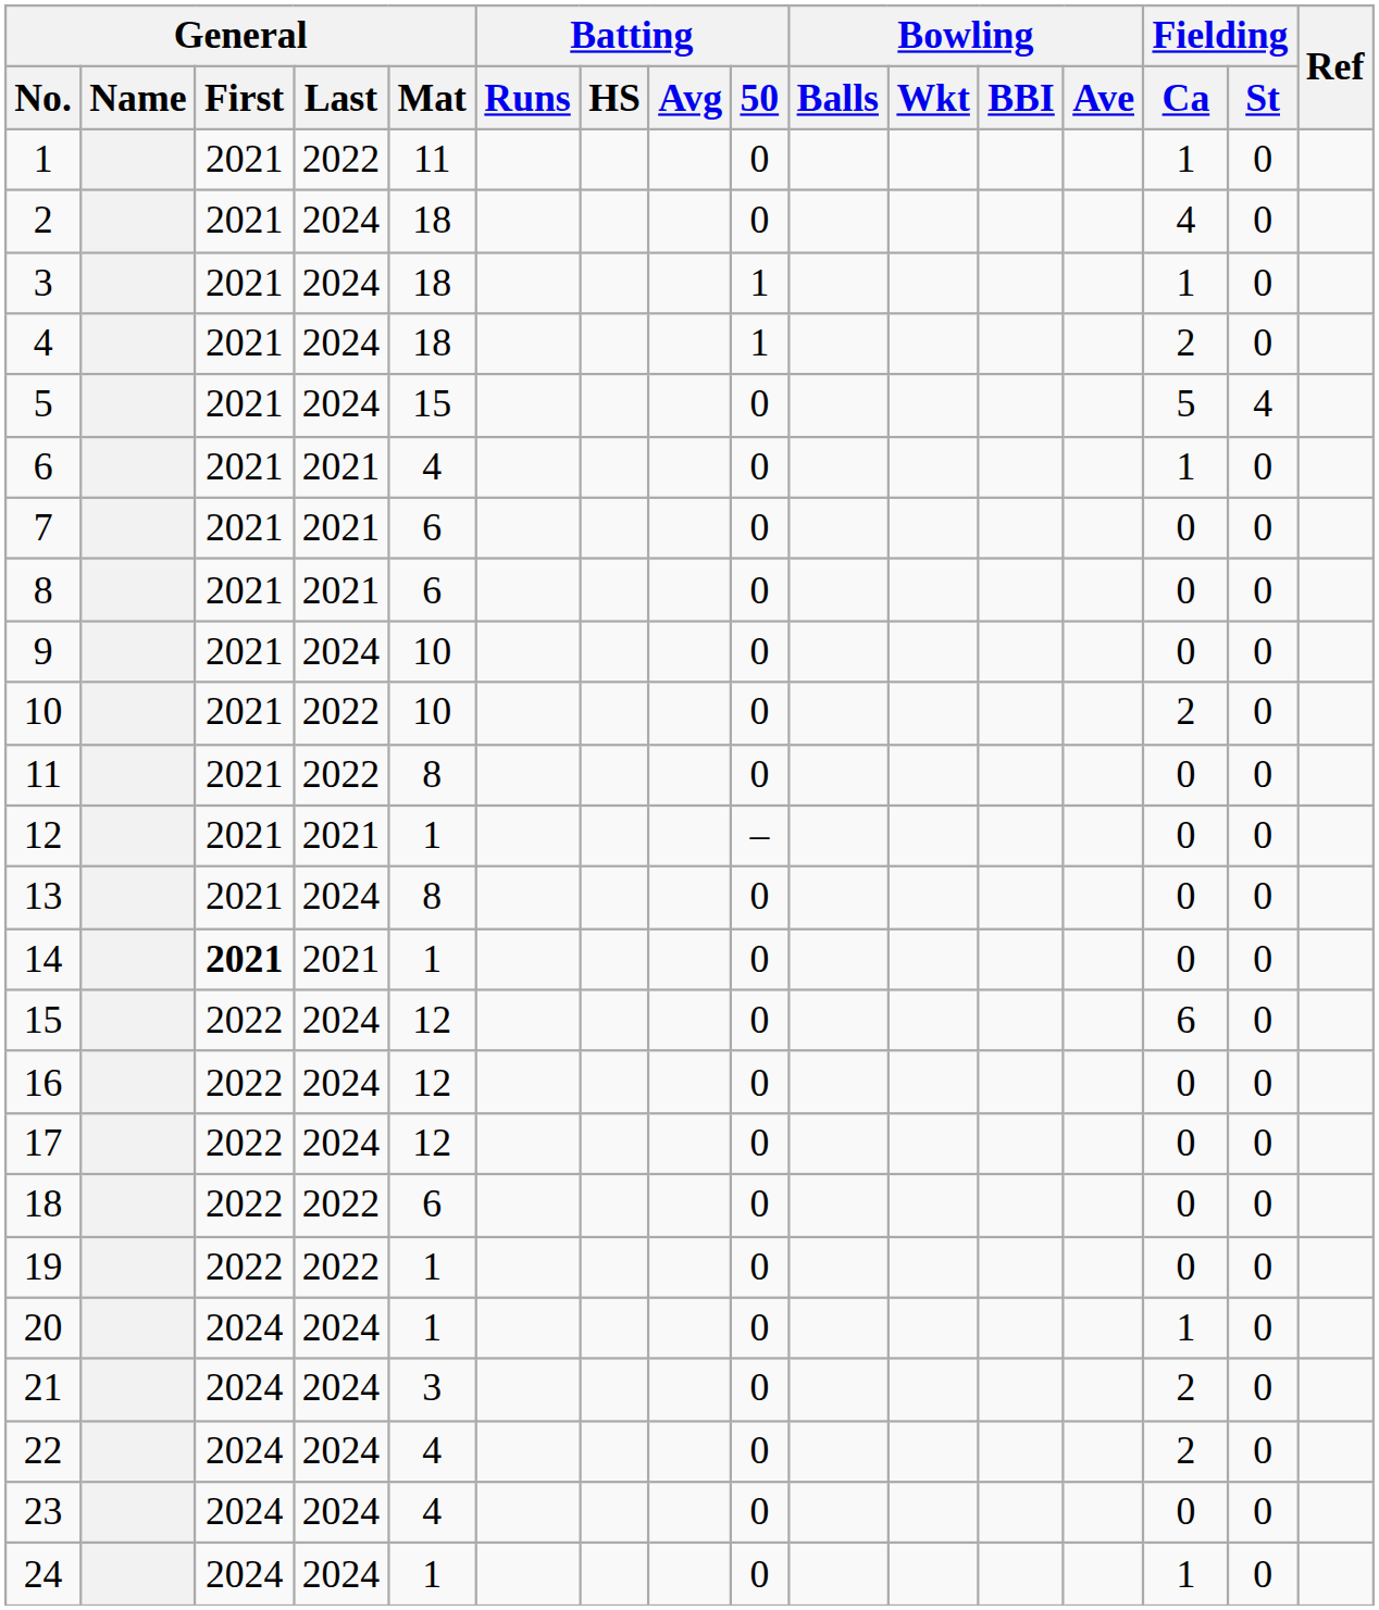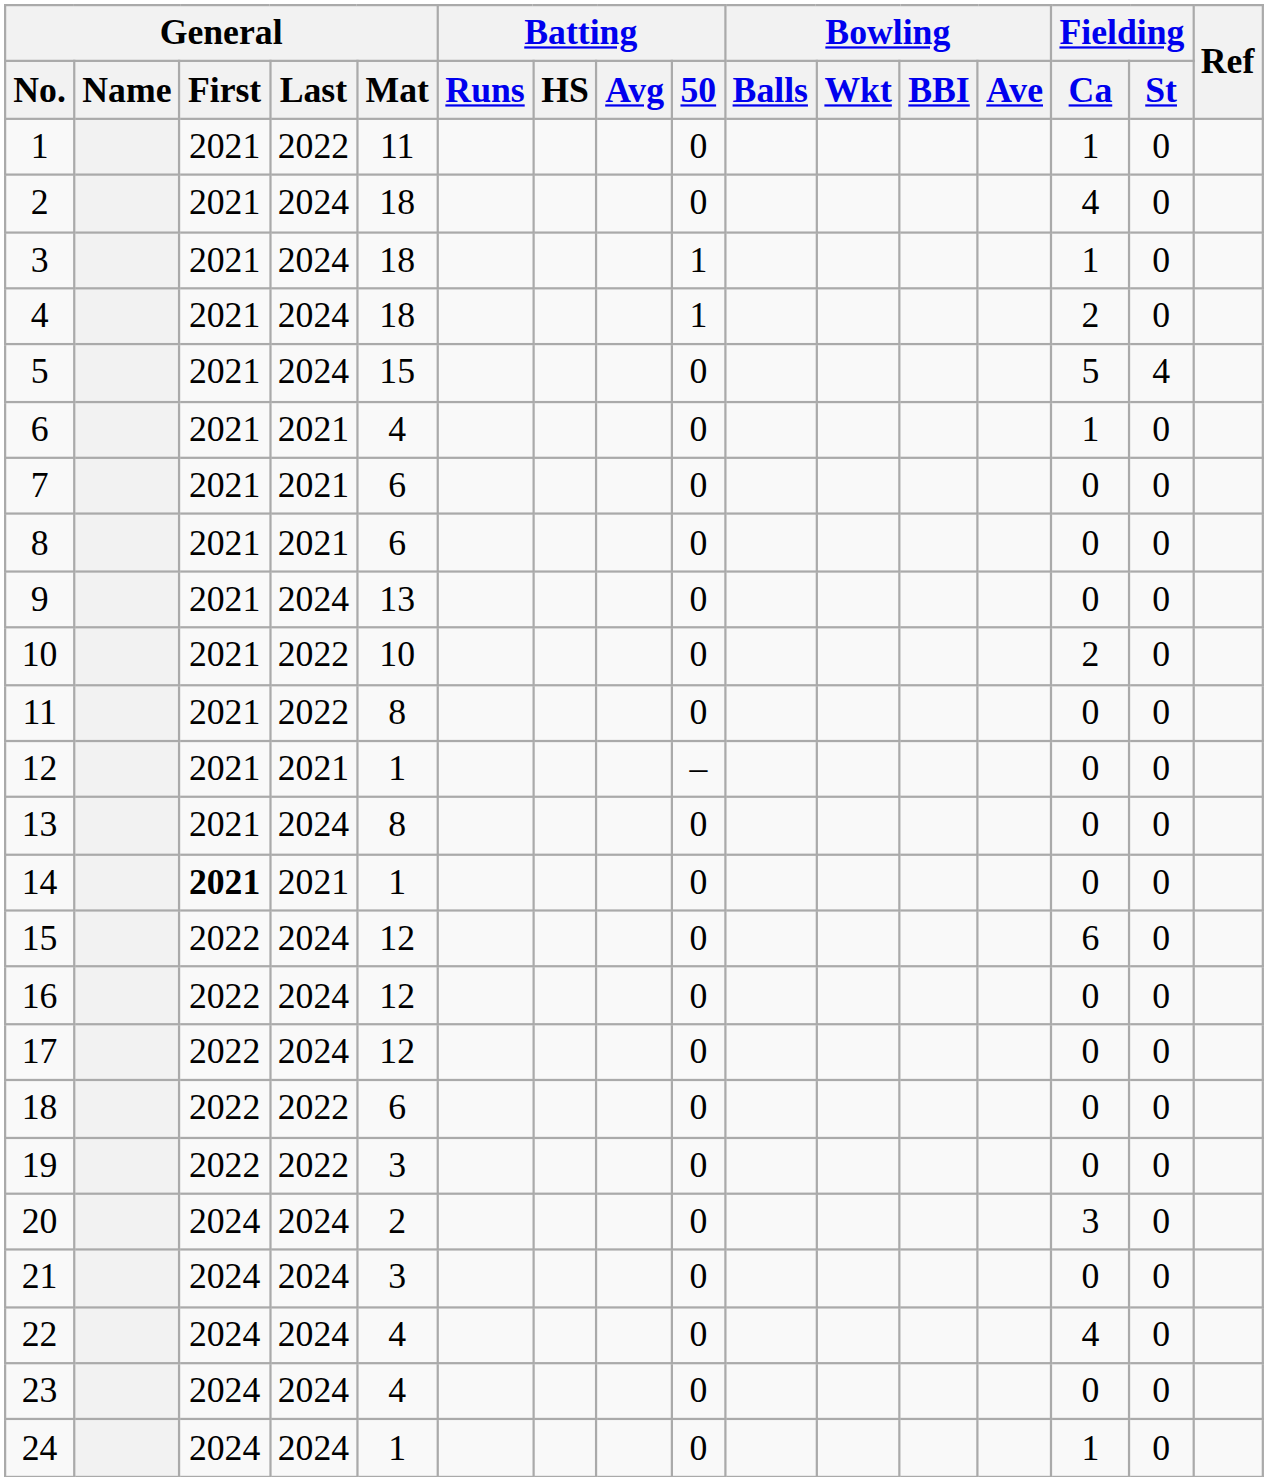9 | General / Mat: 10 -> 13
19 | General / Mat: 1 -> 3
20 | General / Mat: 1 -> 2
20 | Fielding / Ca: 1 -> 3
21 | Fielding / Ca: 2 -> 0
22 | Fielding / Ca: 2 -> 4
